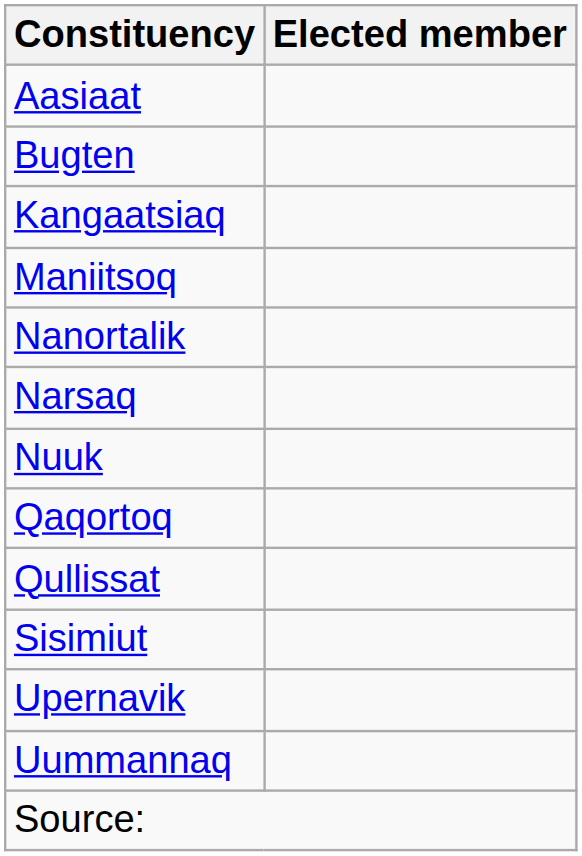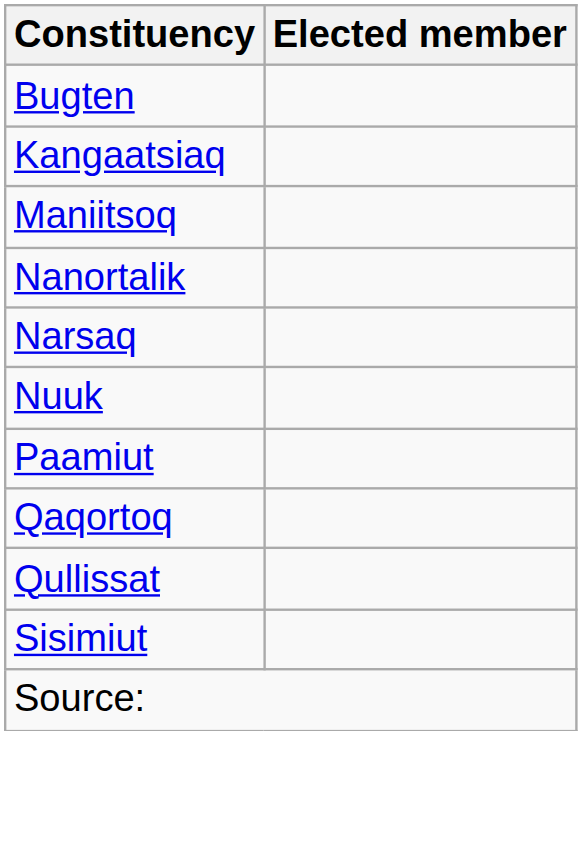- row: Aasiaat
+ row: Paamiut
- row: Upernavik
- row: Uummannaq
